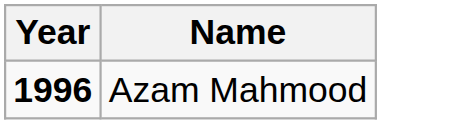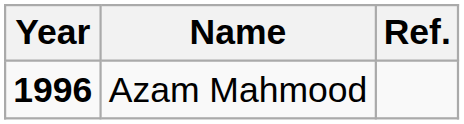+ column: Ref.
